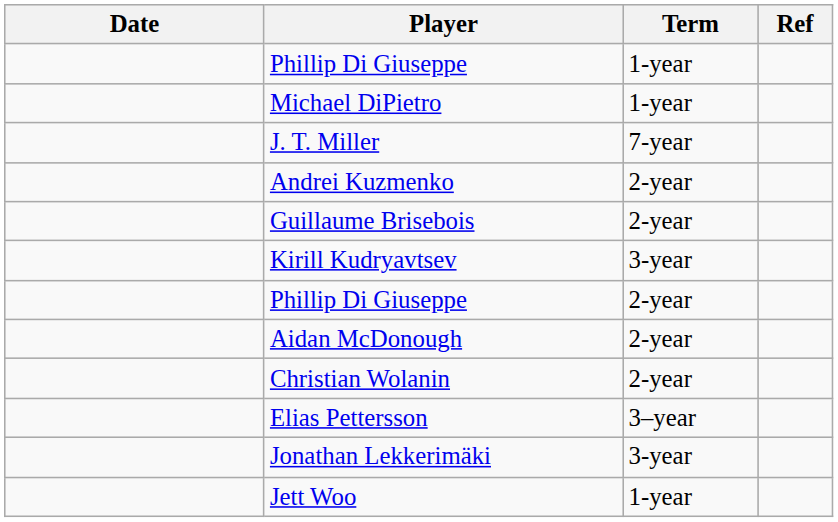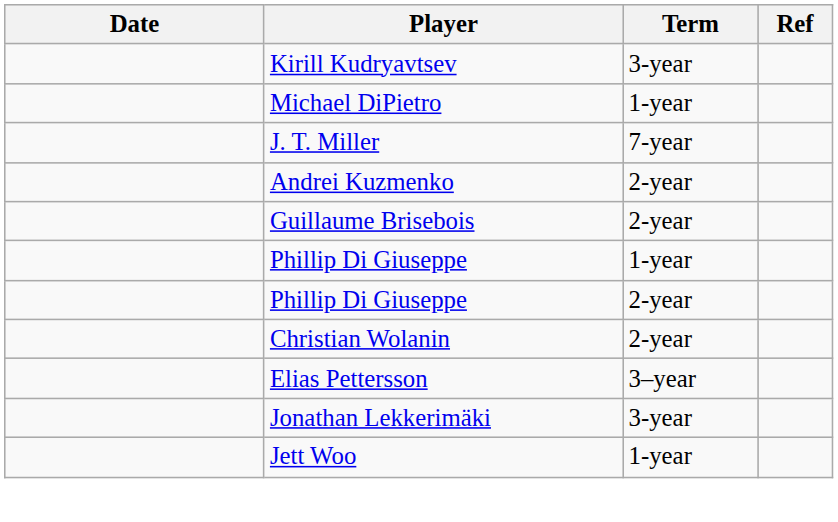rows swapped: Phillip Di Giuseppe / 1-year <-> Kirill Kudryavtsev
- row: Aidan McDonough | 2-year
